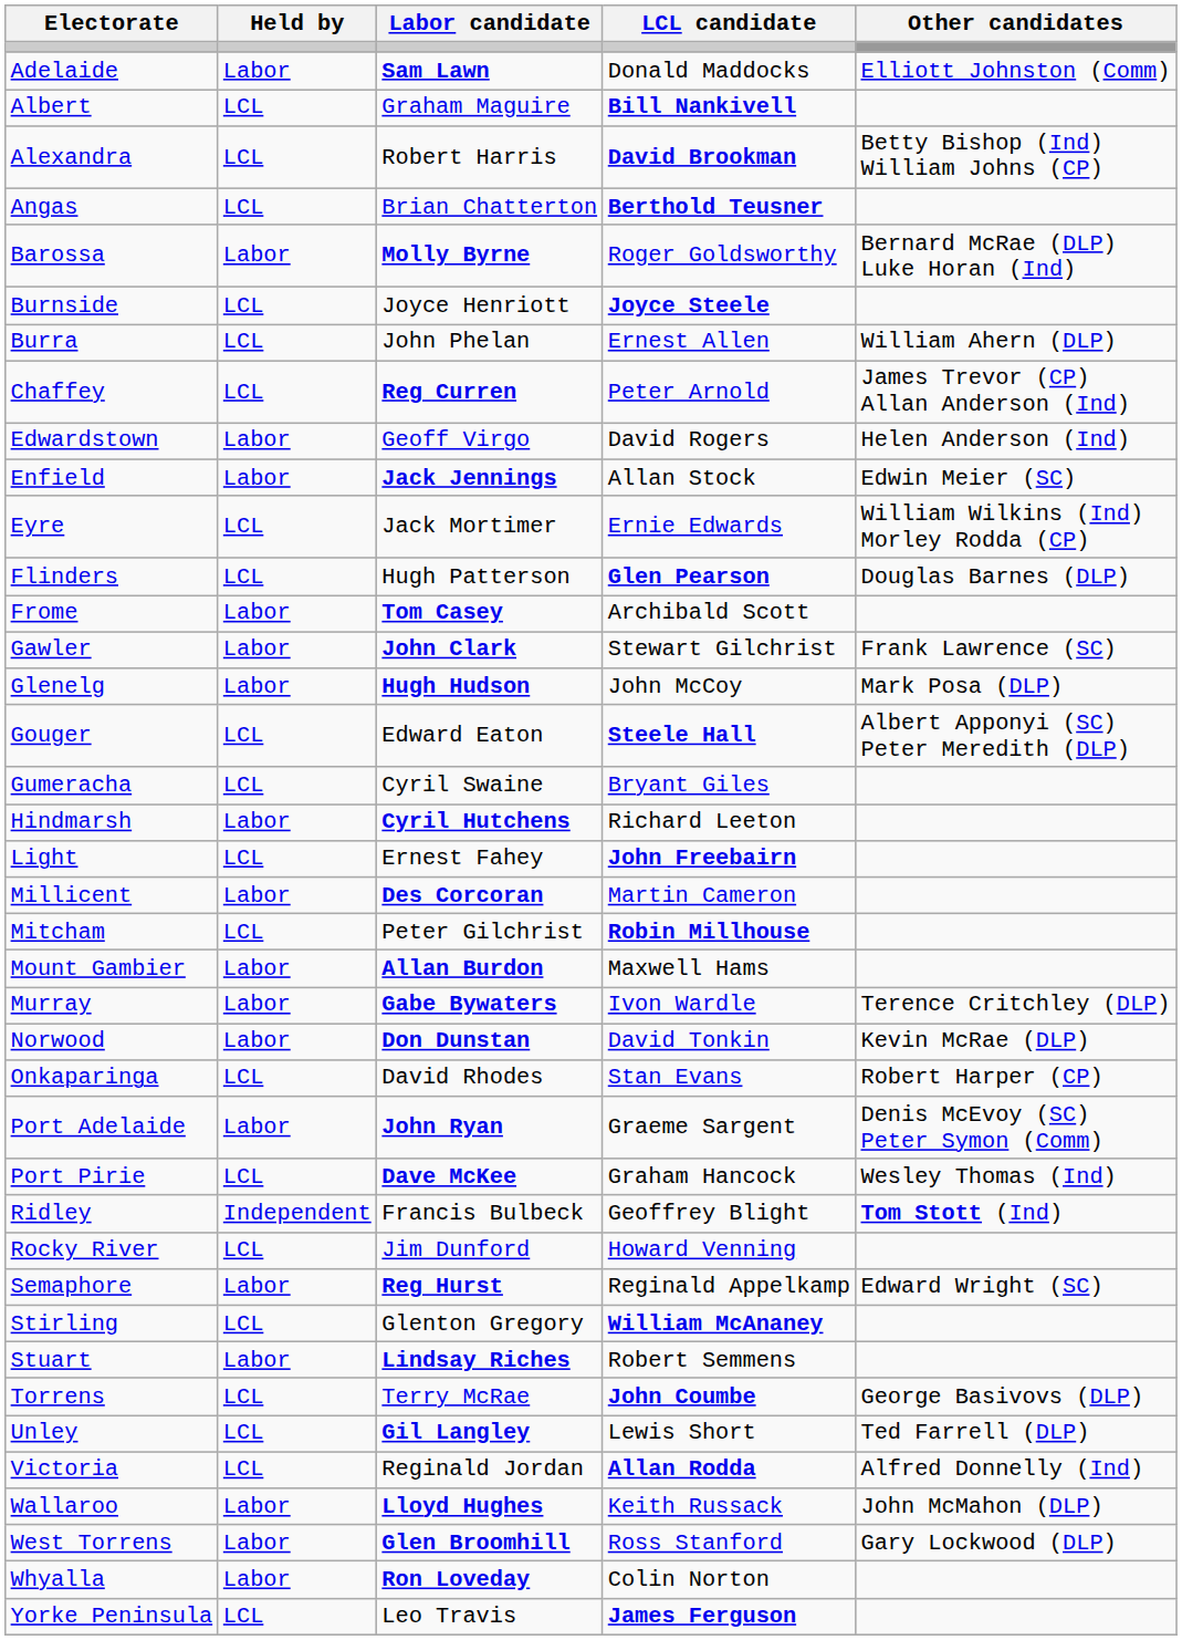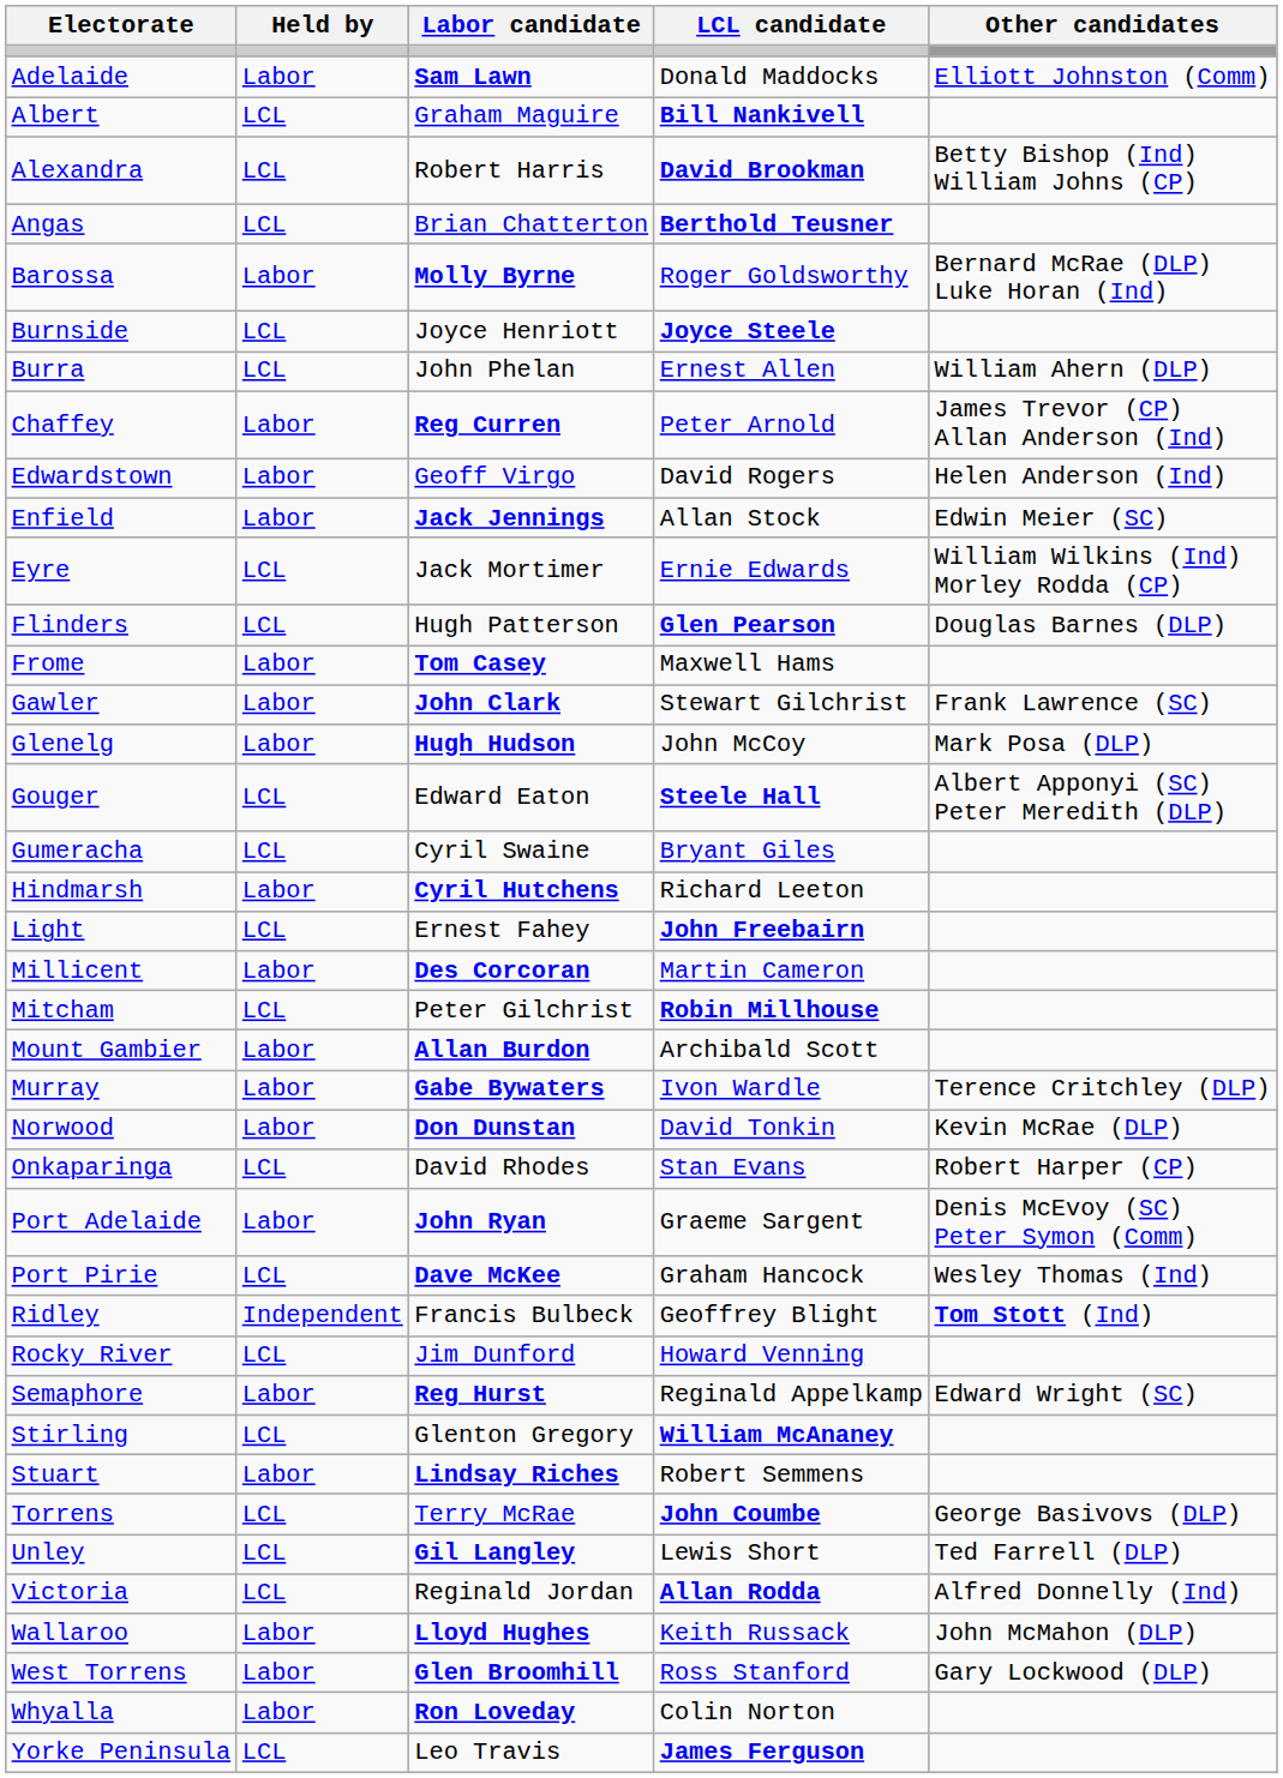Chaffey | Held by: LCL -> Labor
Frome | LCL candidate: Archibald Scott -> Maxwell Hams
Mount Gambier | LCL candidate: Maxwell Hams -> Archibald Scott
